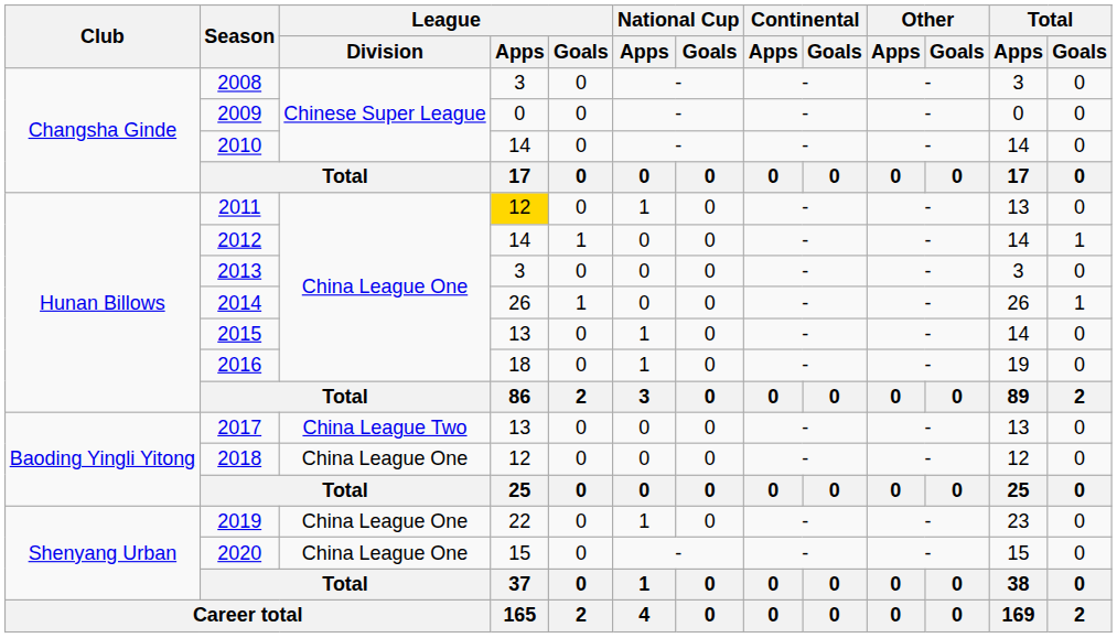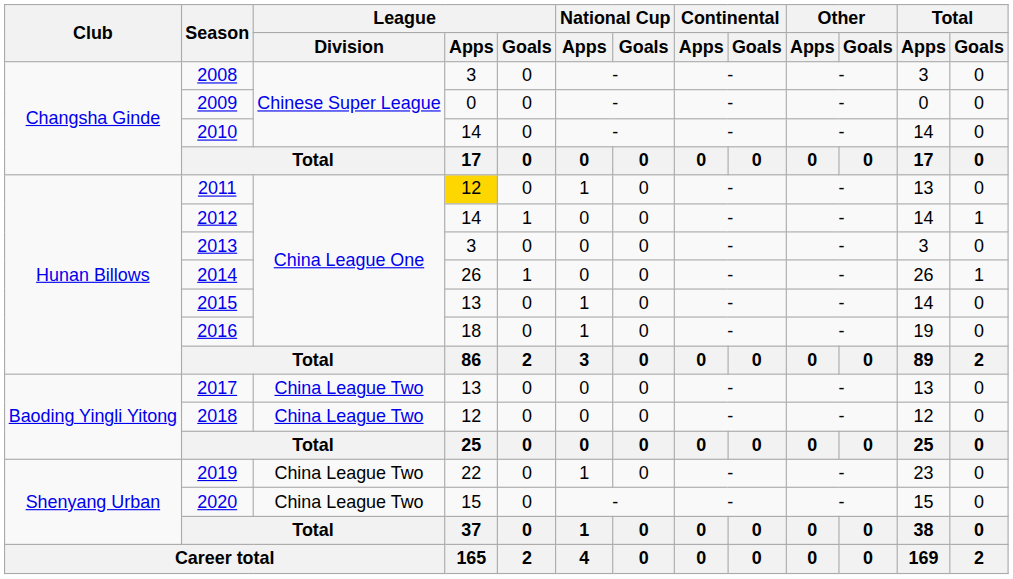2018 | League / Division: China League One -> China League Two
2019 | League / Division: China League One -> China League Two
2020 | League / Division: China League One -> China League Two
